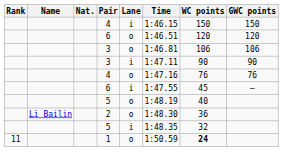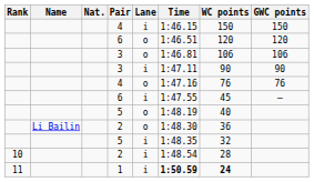+ row: 10 | 2 | i | 1:48.54 | 28
1 | Lane: o -> i
1 | Time: normal -> bold
